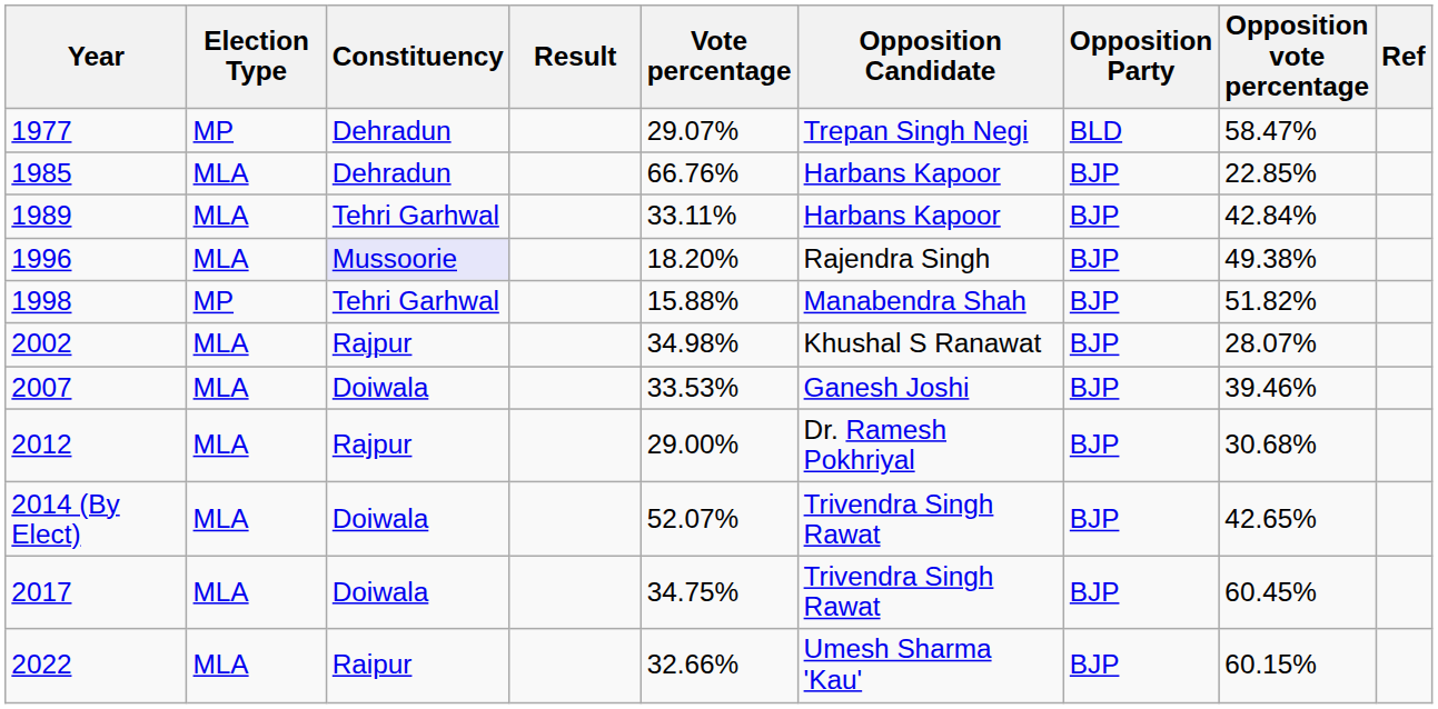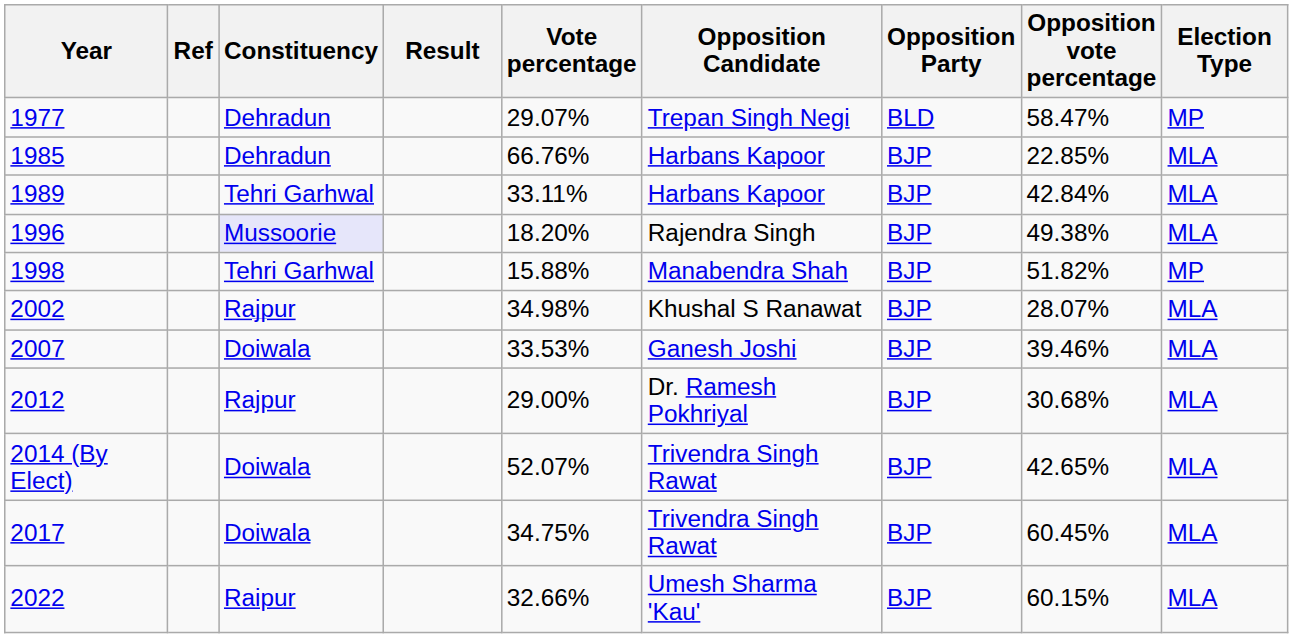columns swapped: Election Type <-> Ref
